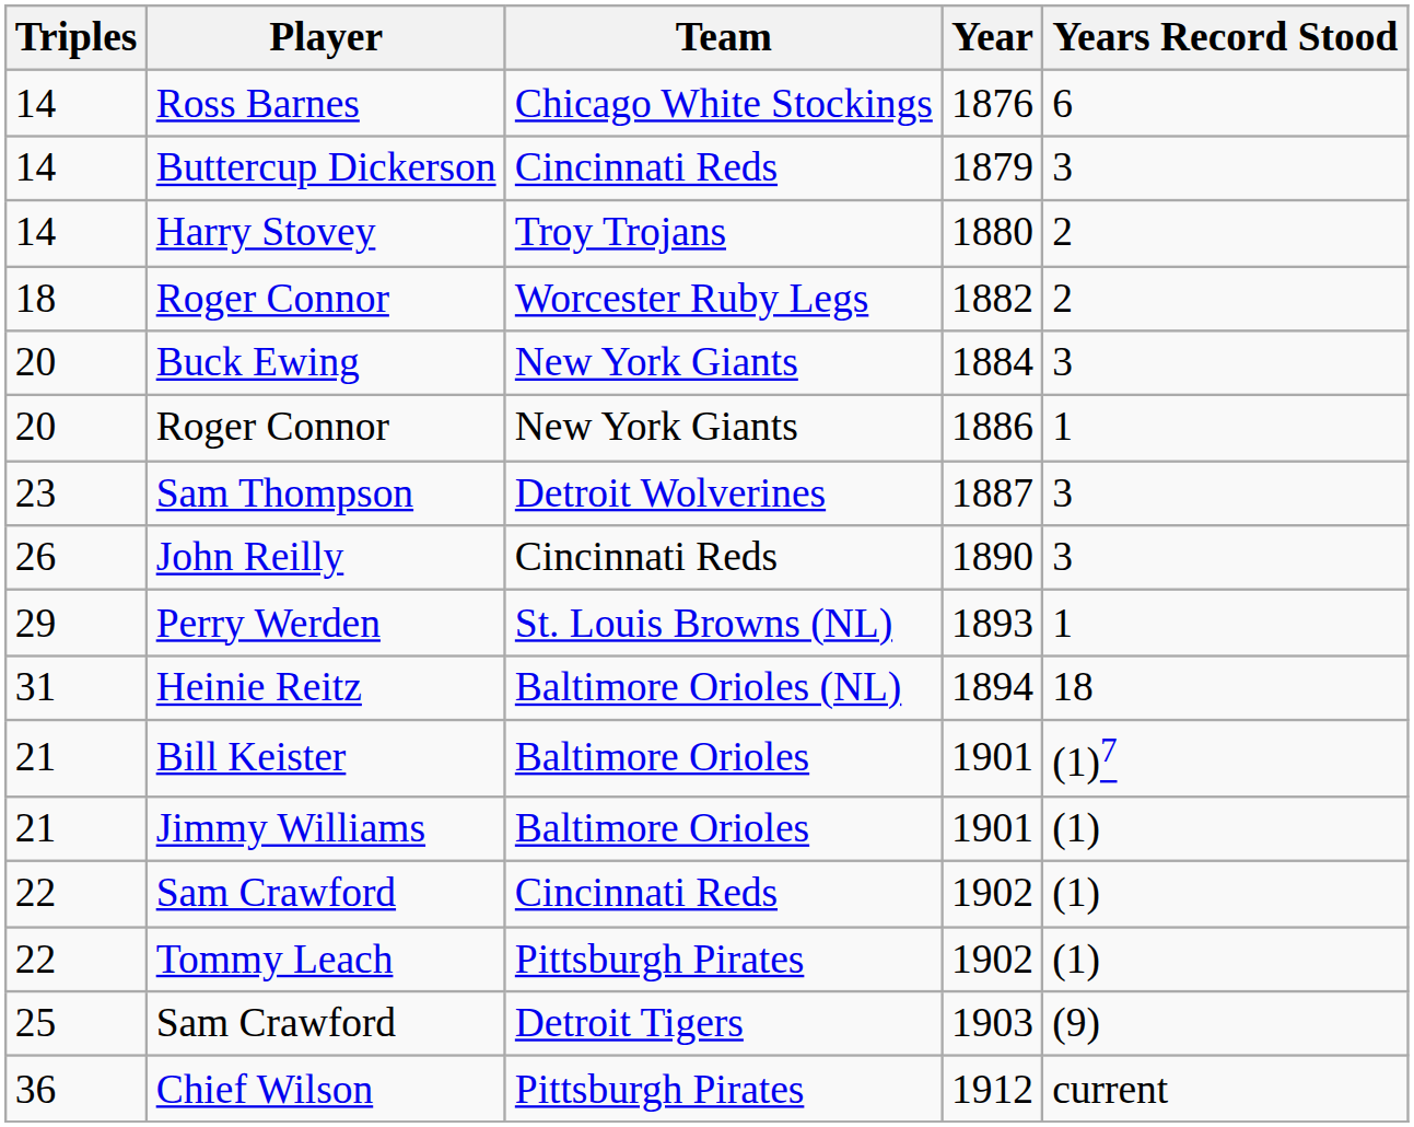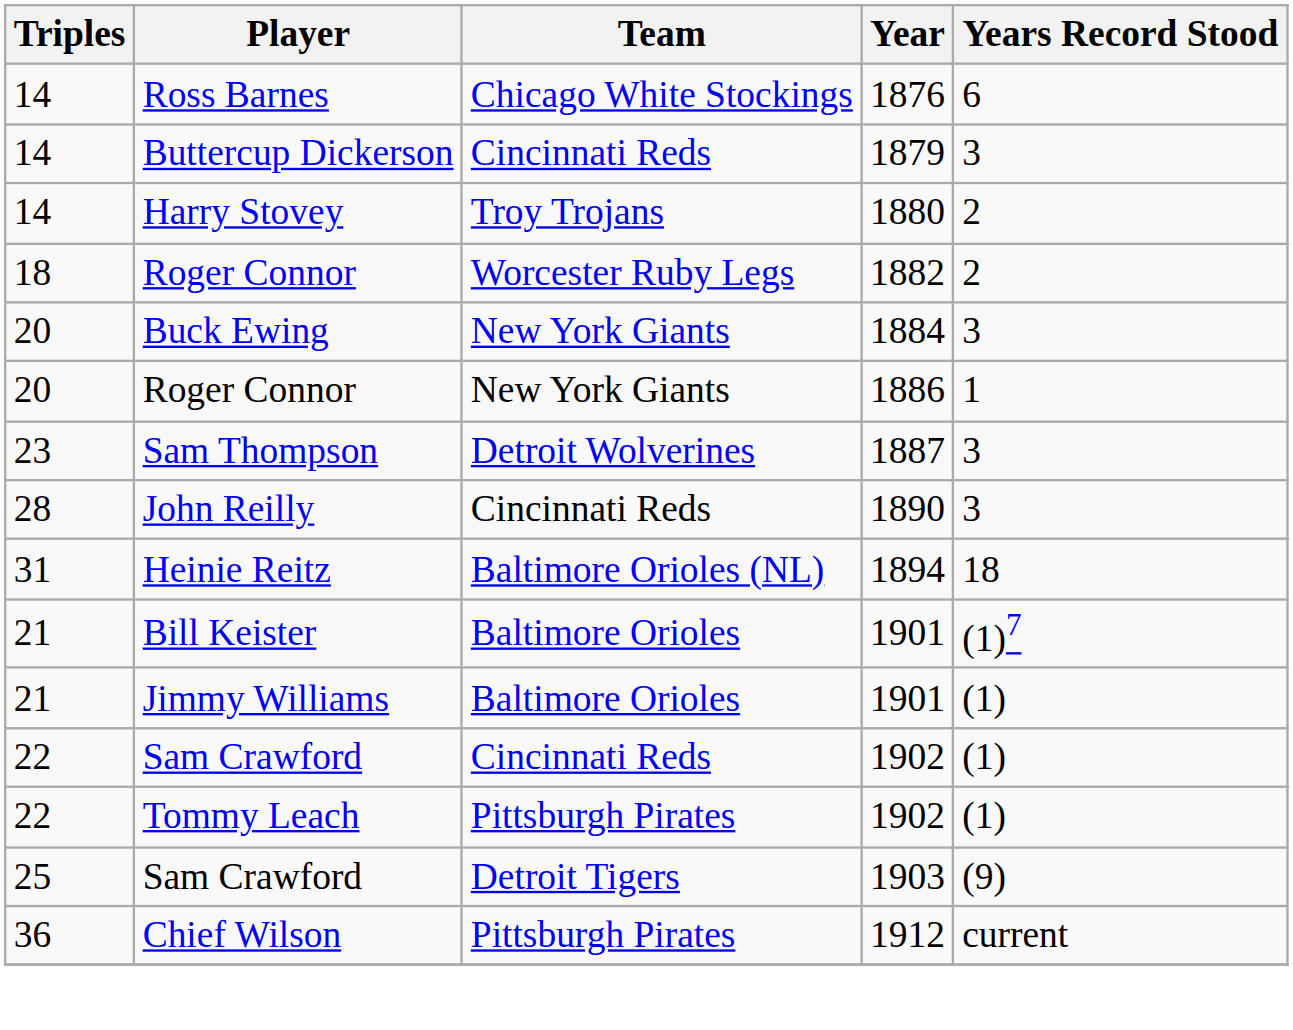John Reilly | Triples: 26 -> 28
- row: 29 | Perry Werden | St. Louis Browns (NL) | 1893 | 1
